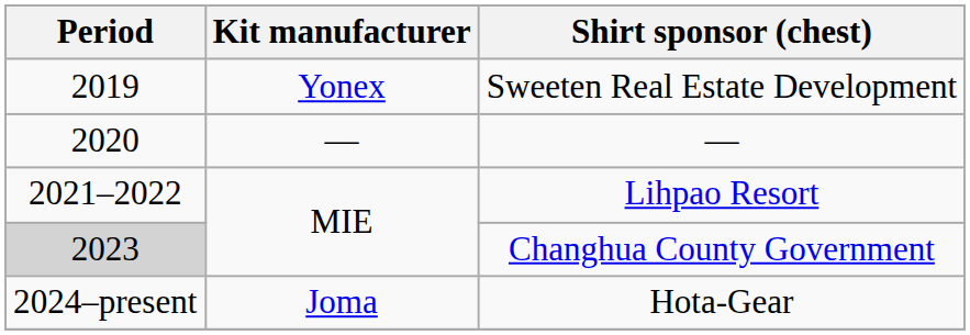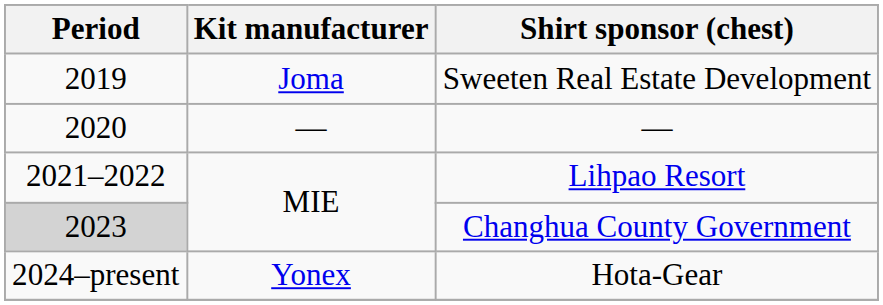Sweeten Real Estate Development | Kit manufacturer: Yonex -> Joma
Hota-Gear | Kit manufacturer: Joma -> Yonex
